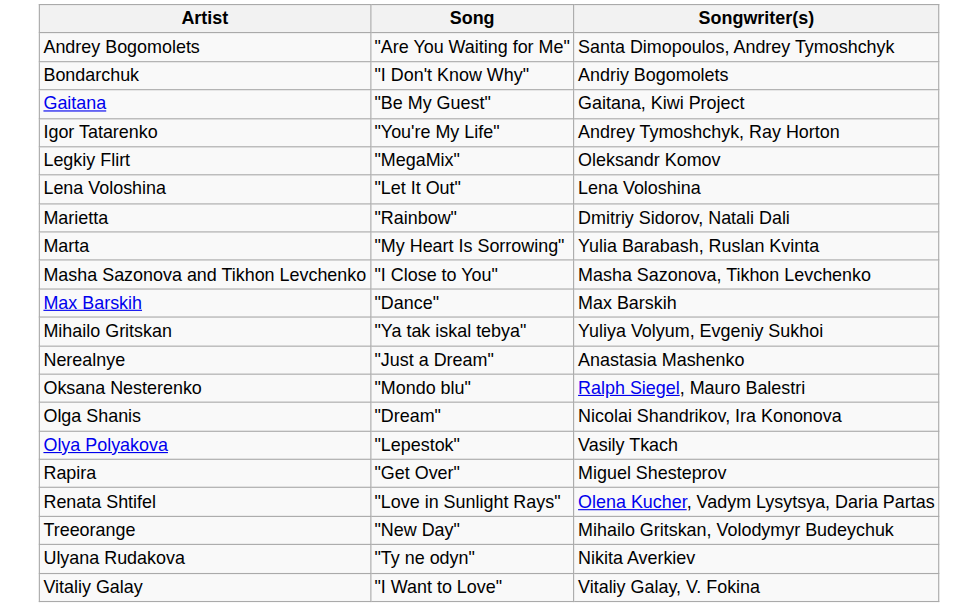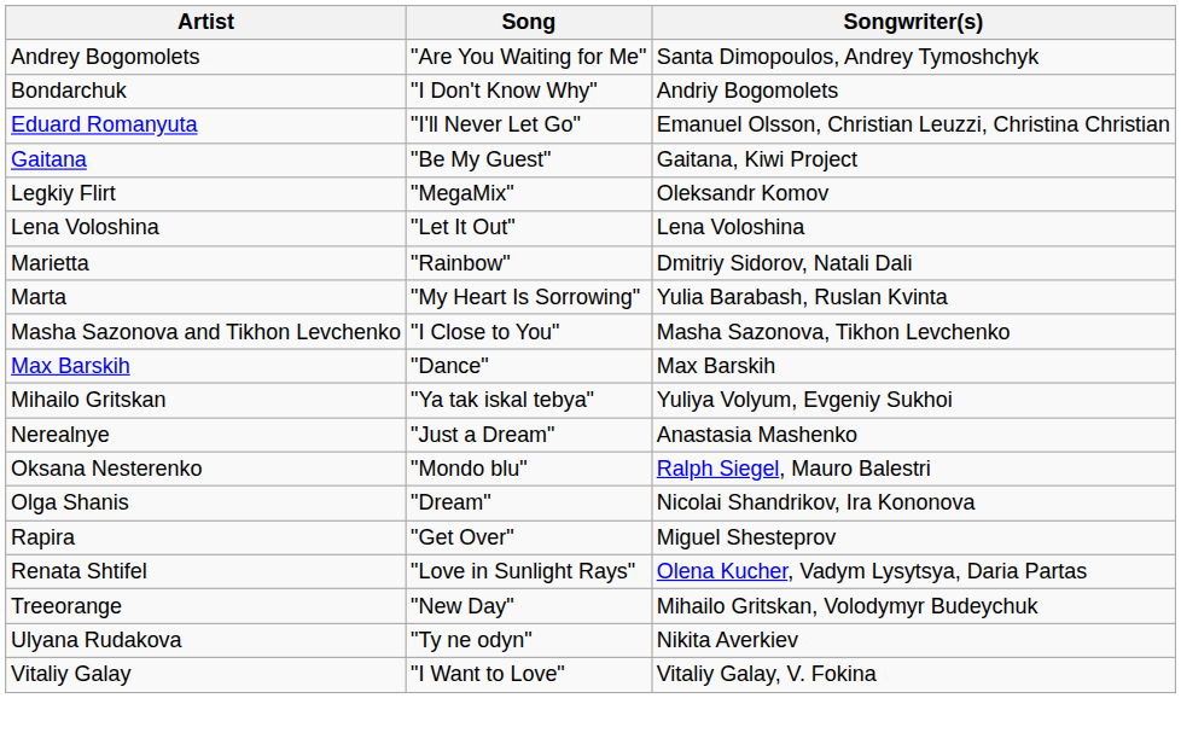+ row: Eduard Romanyuta | "I'll Never Let Go" | Emanuel Olsson, Christian Leuzzi, Christina Christian
- row: Igor Tatarenko | "You're My Life" | Andrey Tymoshchyk, Ray Horton
- row: Olya Polyakova | "Lepestok" | Vasily Tkach
